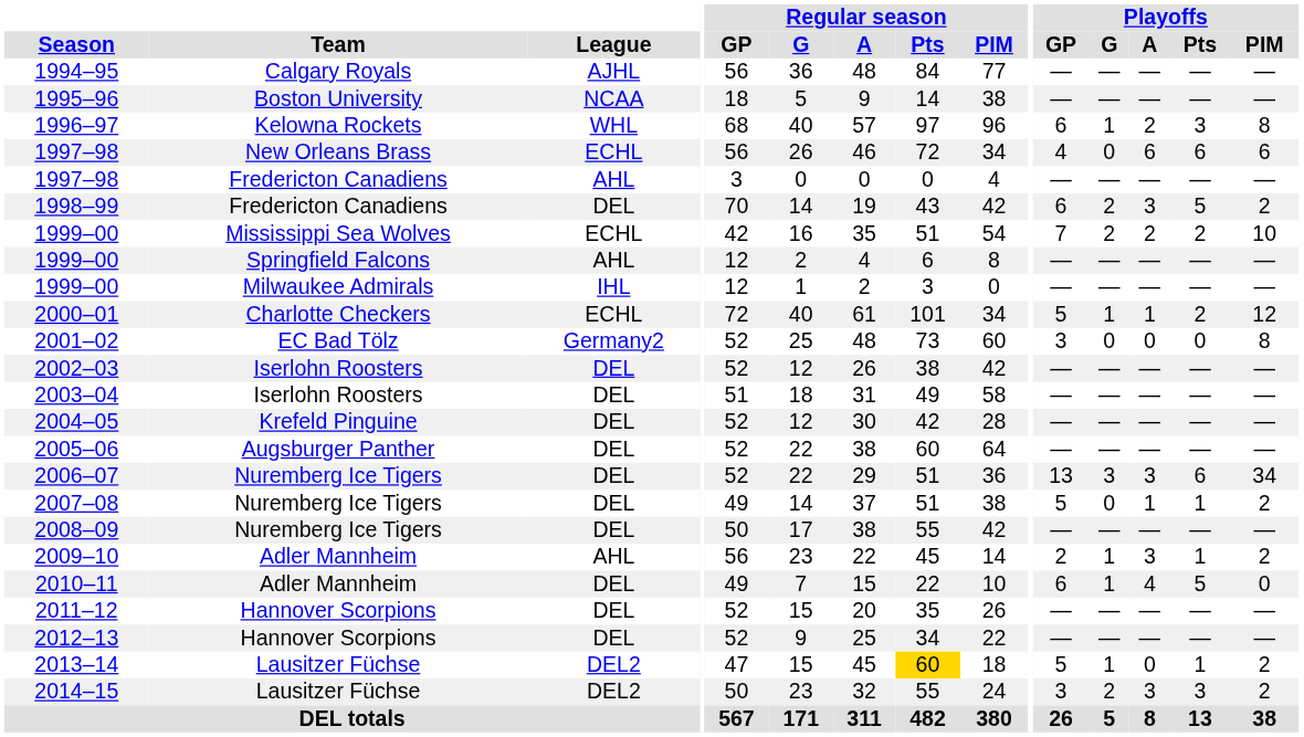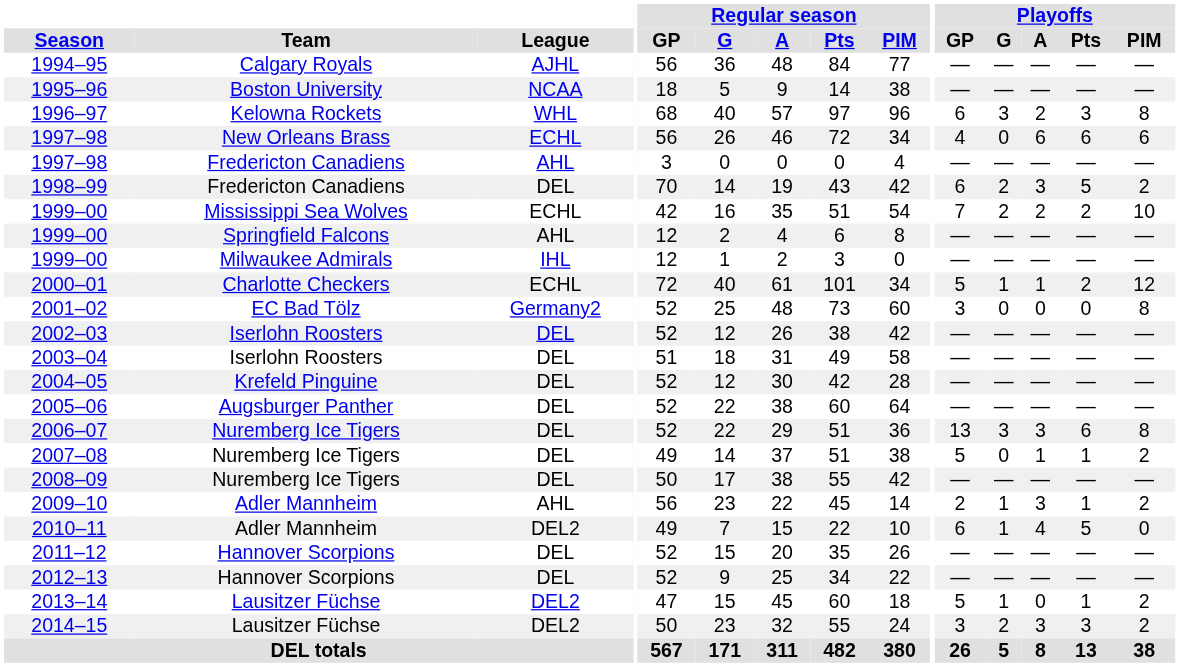1996–97 | Playoffs / G: 1 -> 3
2006–07 | Playoffs / PIM: 34 -> 8
2010–11 | League: DEL -> DEL2
2013–14 | Regular season / Pts: gold background -> no background
